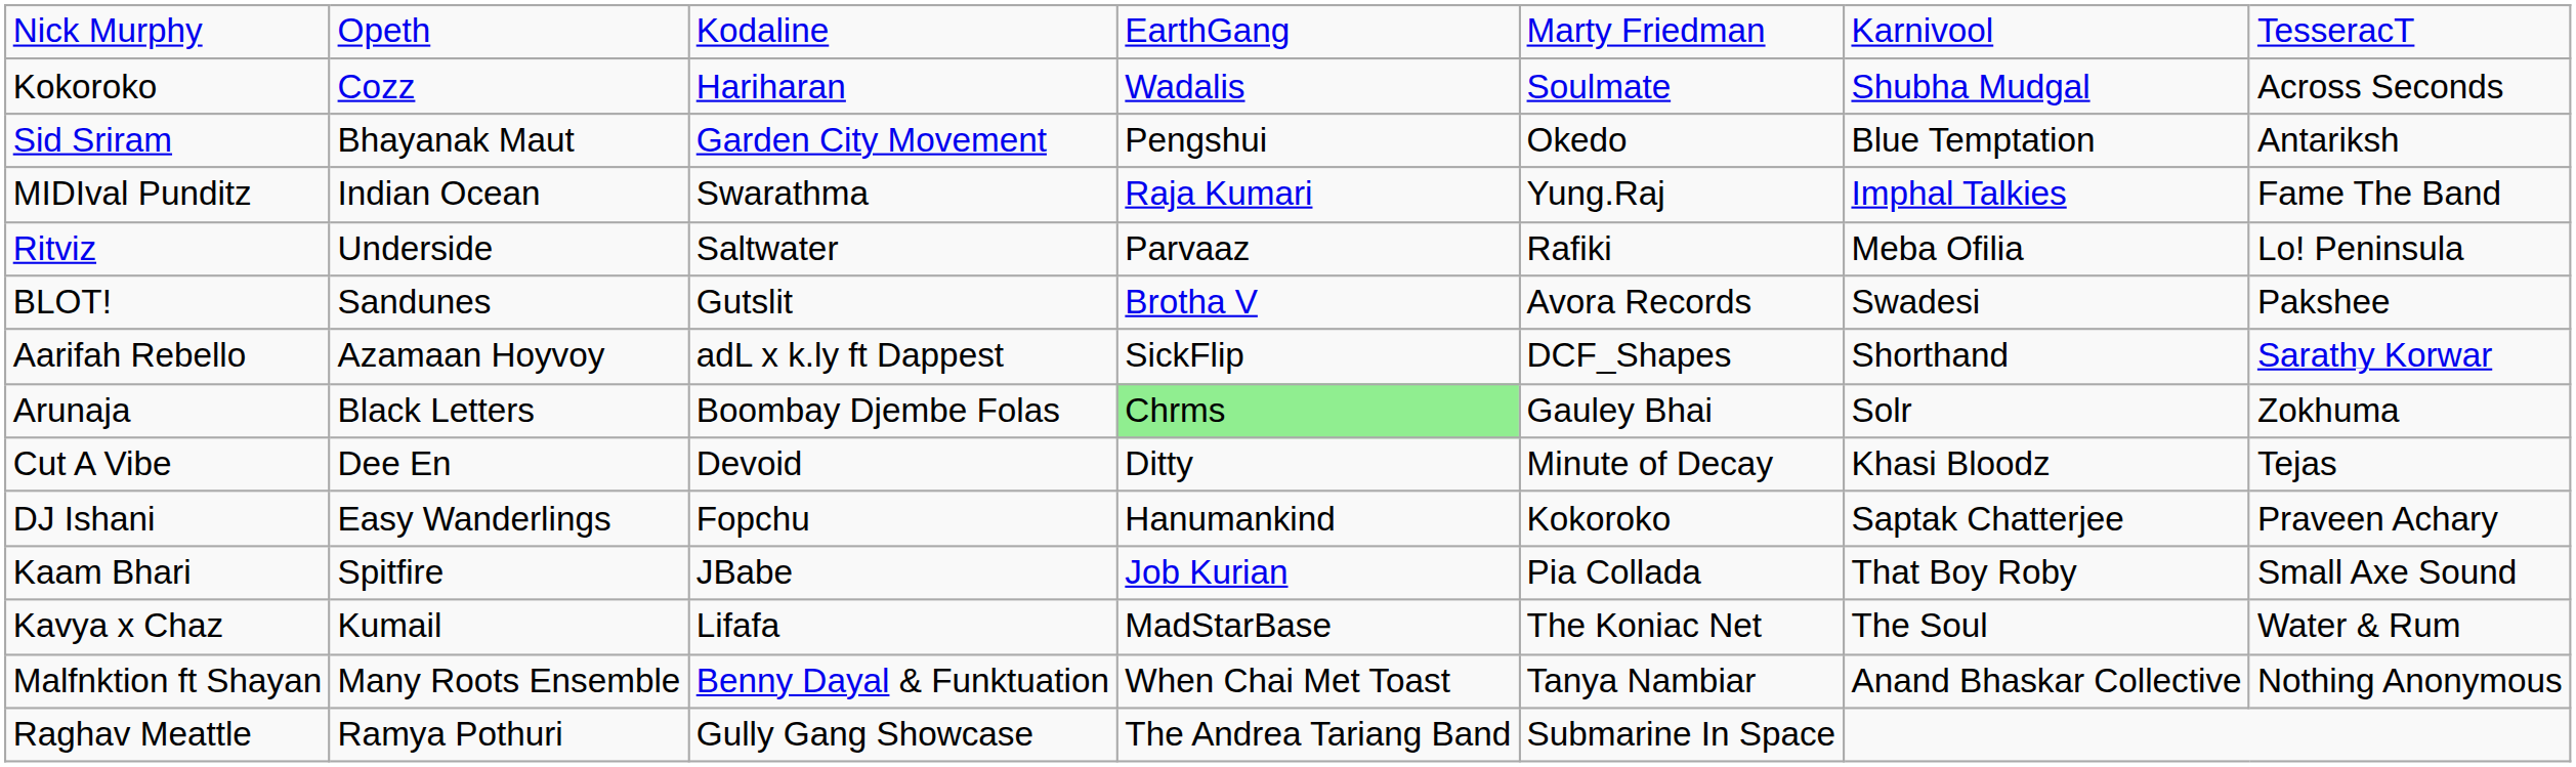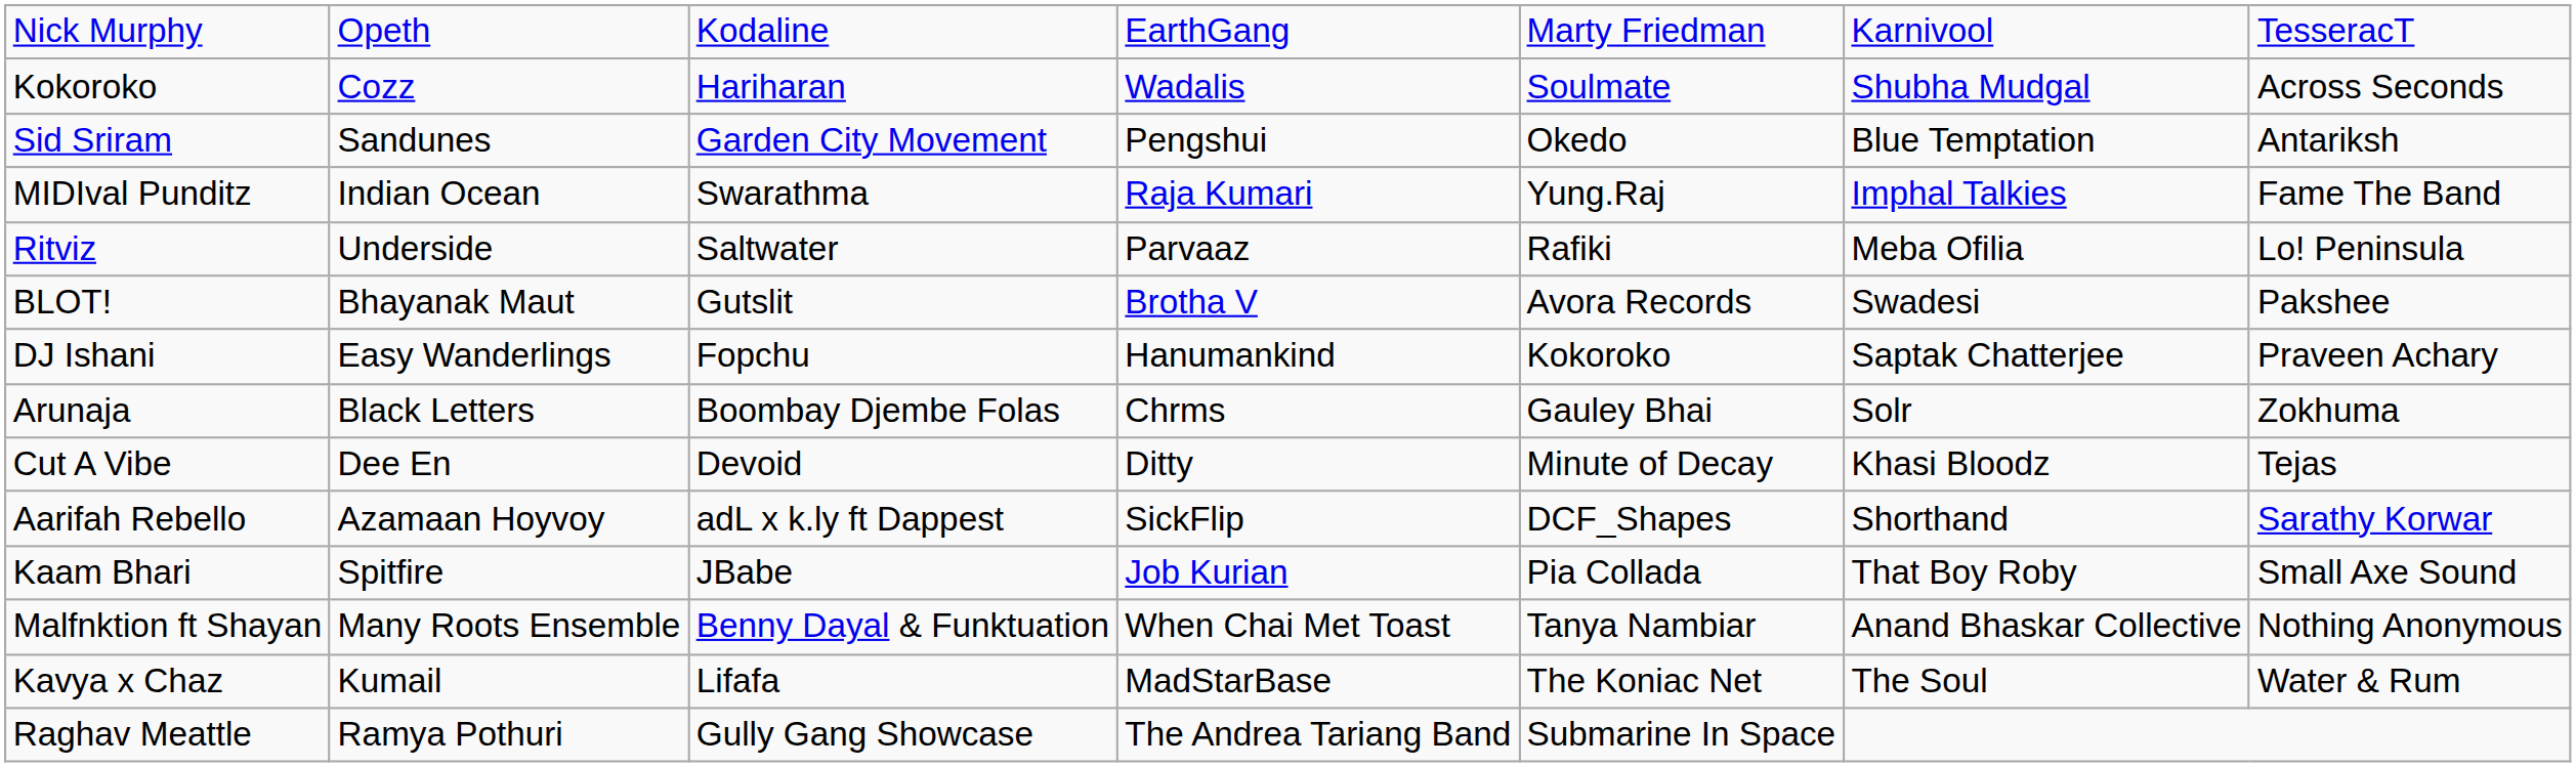Sid Sriram | column 2: Bhayanak Maut -> Sandunes
BLOT! | column 2: Sandunes -> Bhayanak Maut
rows swapped: Aarifah Rebello <-> DJ Ishani
Arunaja | column 4: lightgreen background -> no background
rows swapped: Kavya x Chaz <-> Malfnktion ft Shayan
